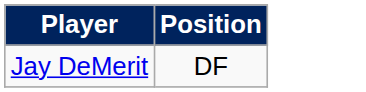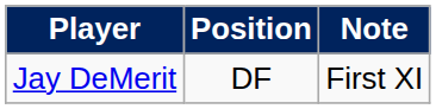+ column: Note | First XI
